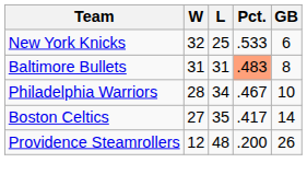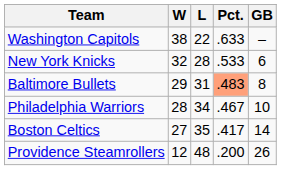+ row: Washington Capitols | 38 | 22 | .633 | –
New York Knicks | L: 25 -> 28
Baltimore Bullets | W: 31 -> 29
